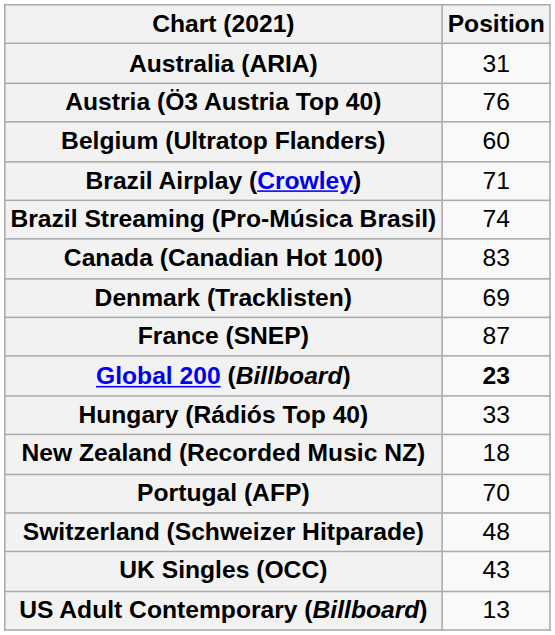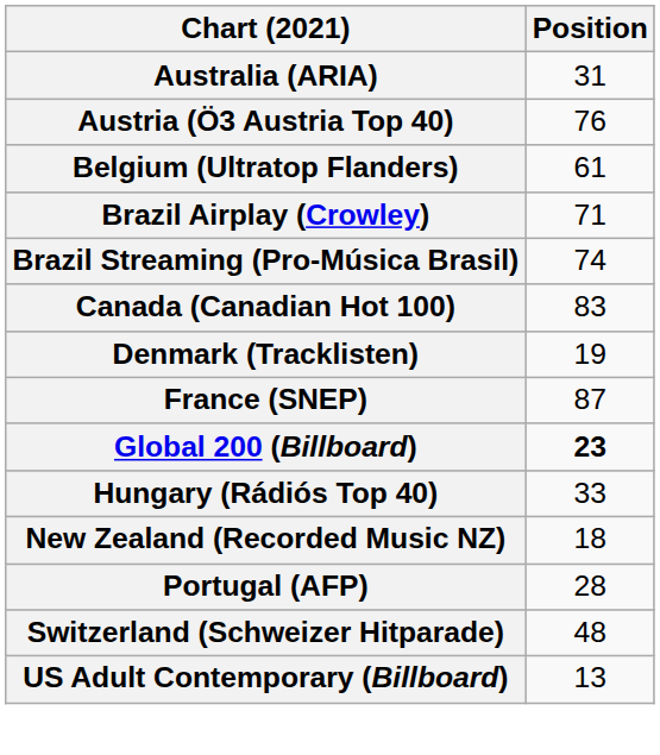Belgium (Ultratop Flanders) | Position: 60 -> 61
Denmark (Tracklisten) | Position: 69 -> 19
Portugal (AFP) | Position: 70 -> 28
- row: UK Singles (OCC) | 43
